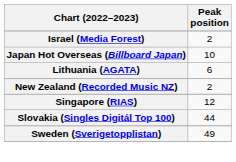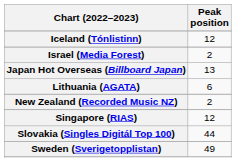+ row: Iceland (Tónlistinn) | 12
Japan Hot Overseas (Billboard Japan) | Peak position: 10 -> 13
